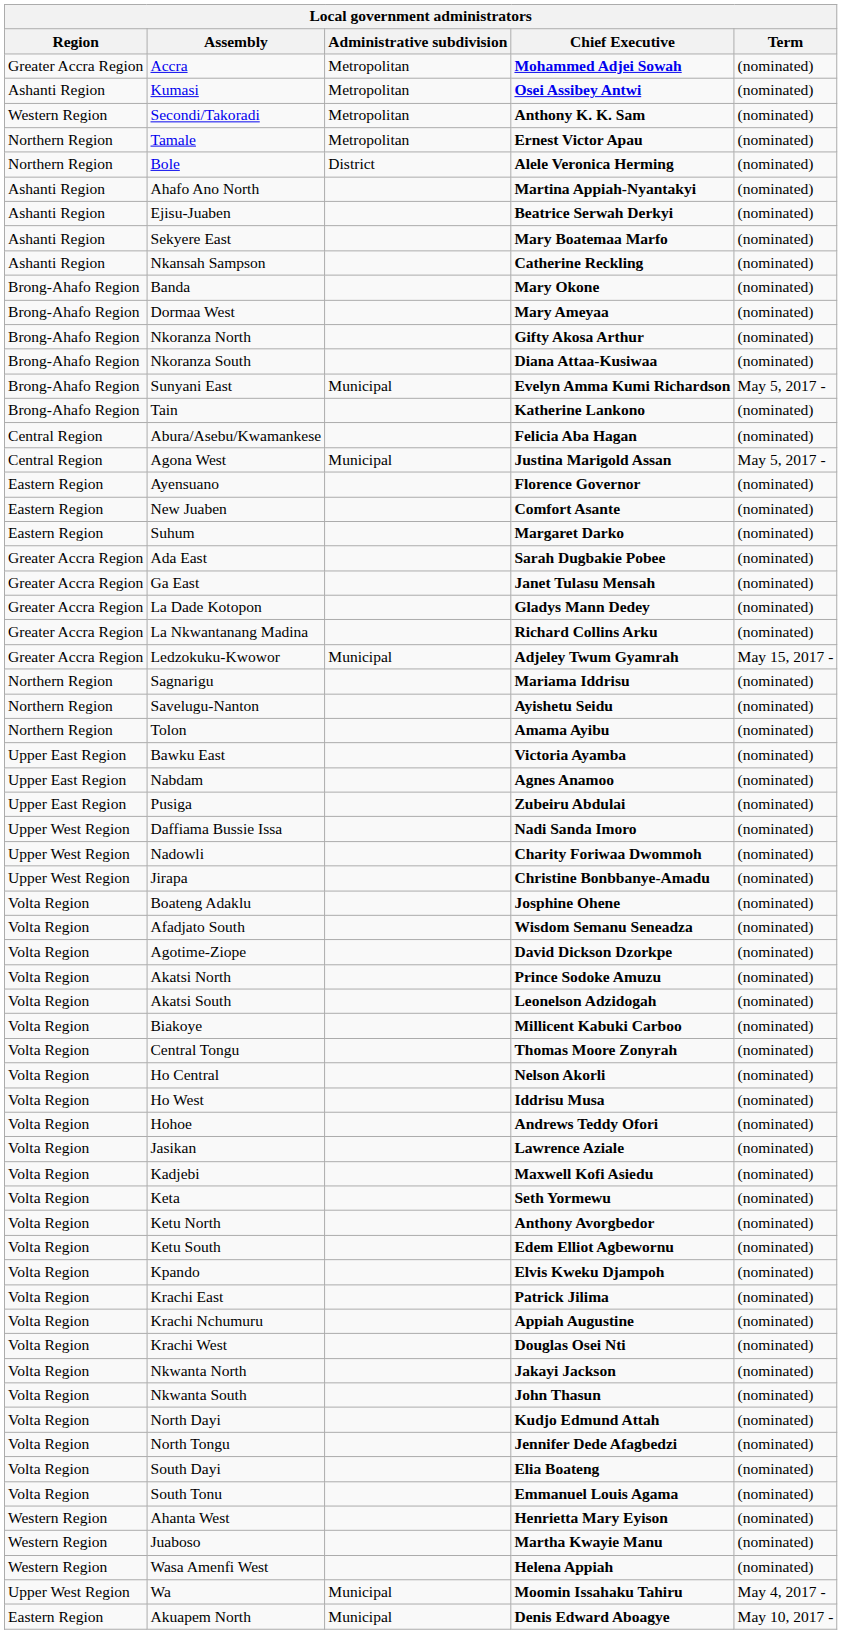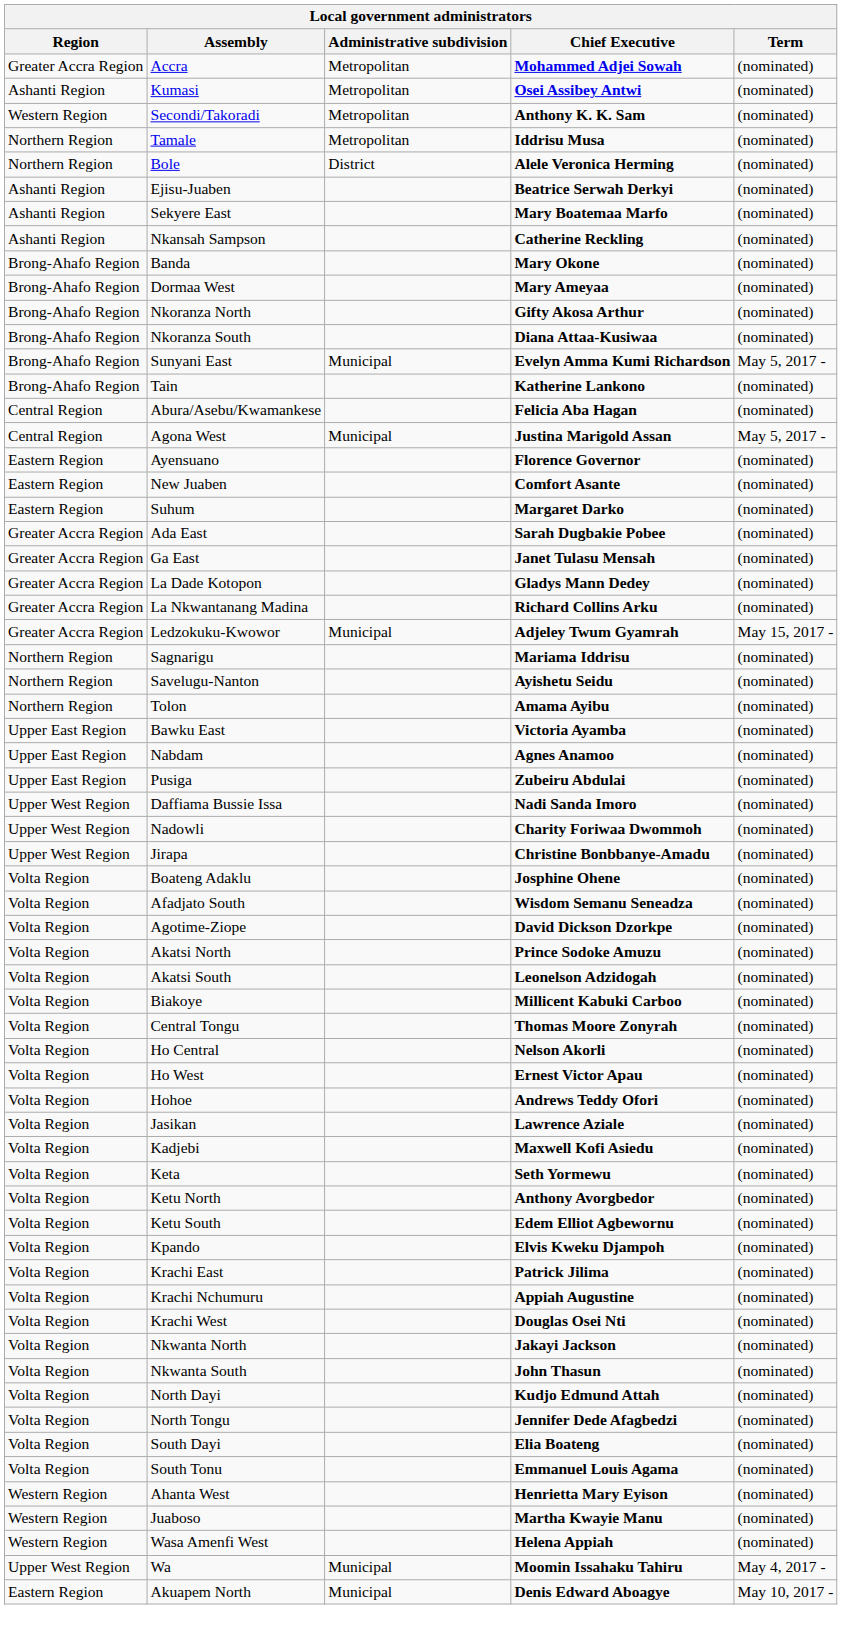Tamale | Chief Executive: Ernest Victor Apau -> Iddrisu Musa
- row: Ashanti Region | Ahafo Ano North | Martina Appiah-Nyantakyi | (nominated)
Ho West | Chief Executive: Iddrisu Musa -> Ernest Victor Apau
